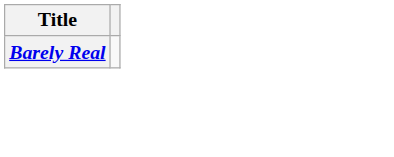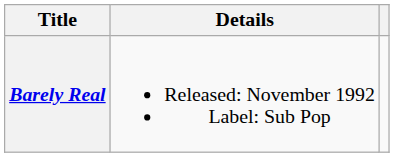+ column: Details | Released: November 1992 Label: Sub Pop
